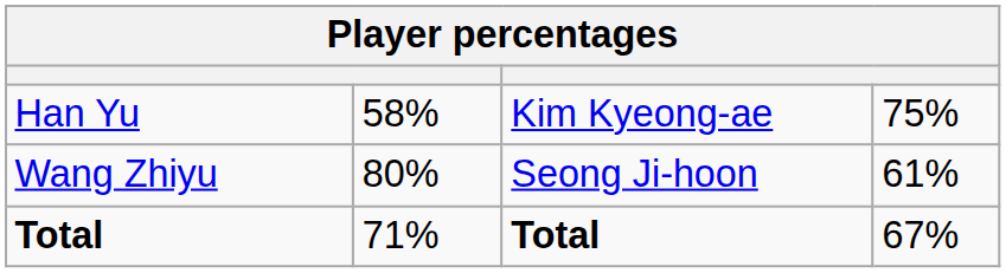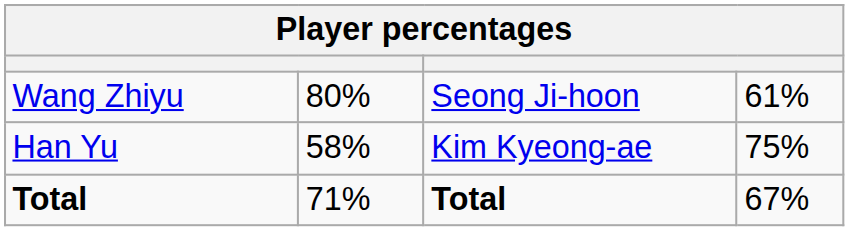rows swapped: Han Yu <-> Wang Zhiyu
